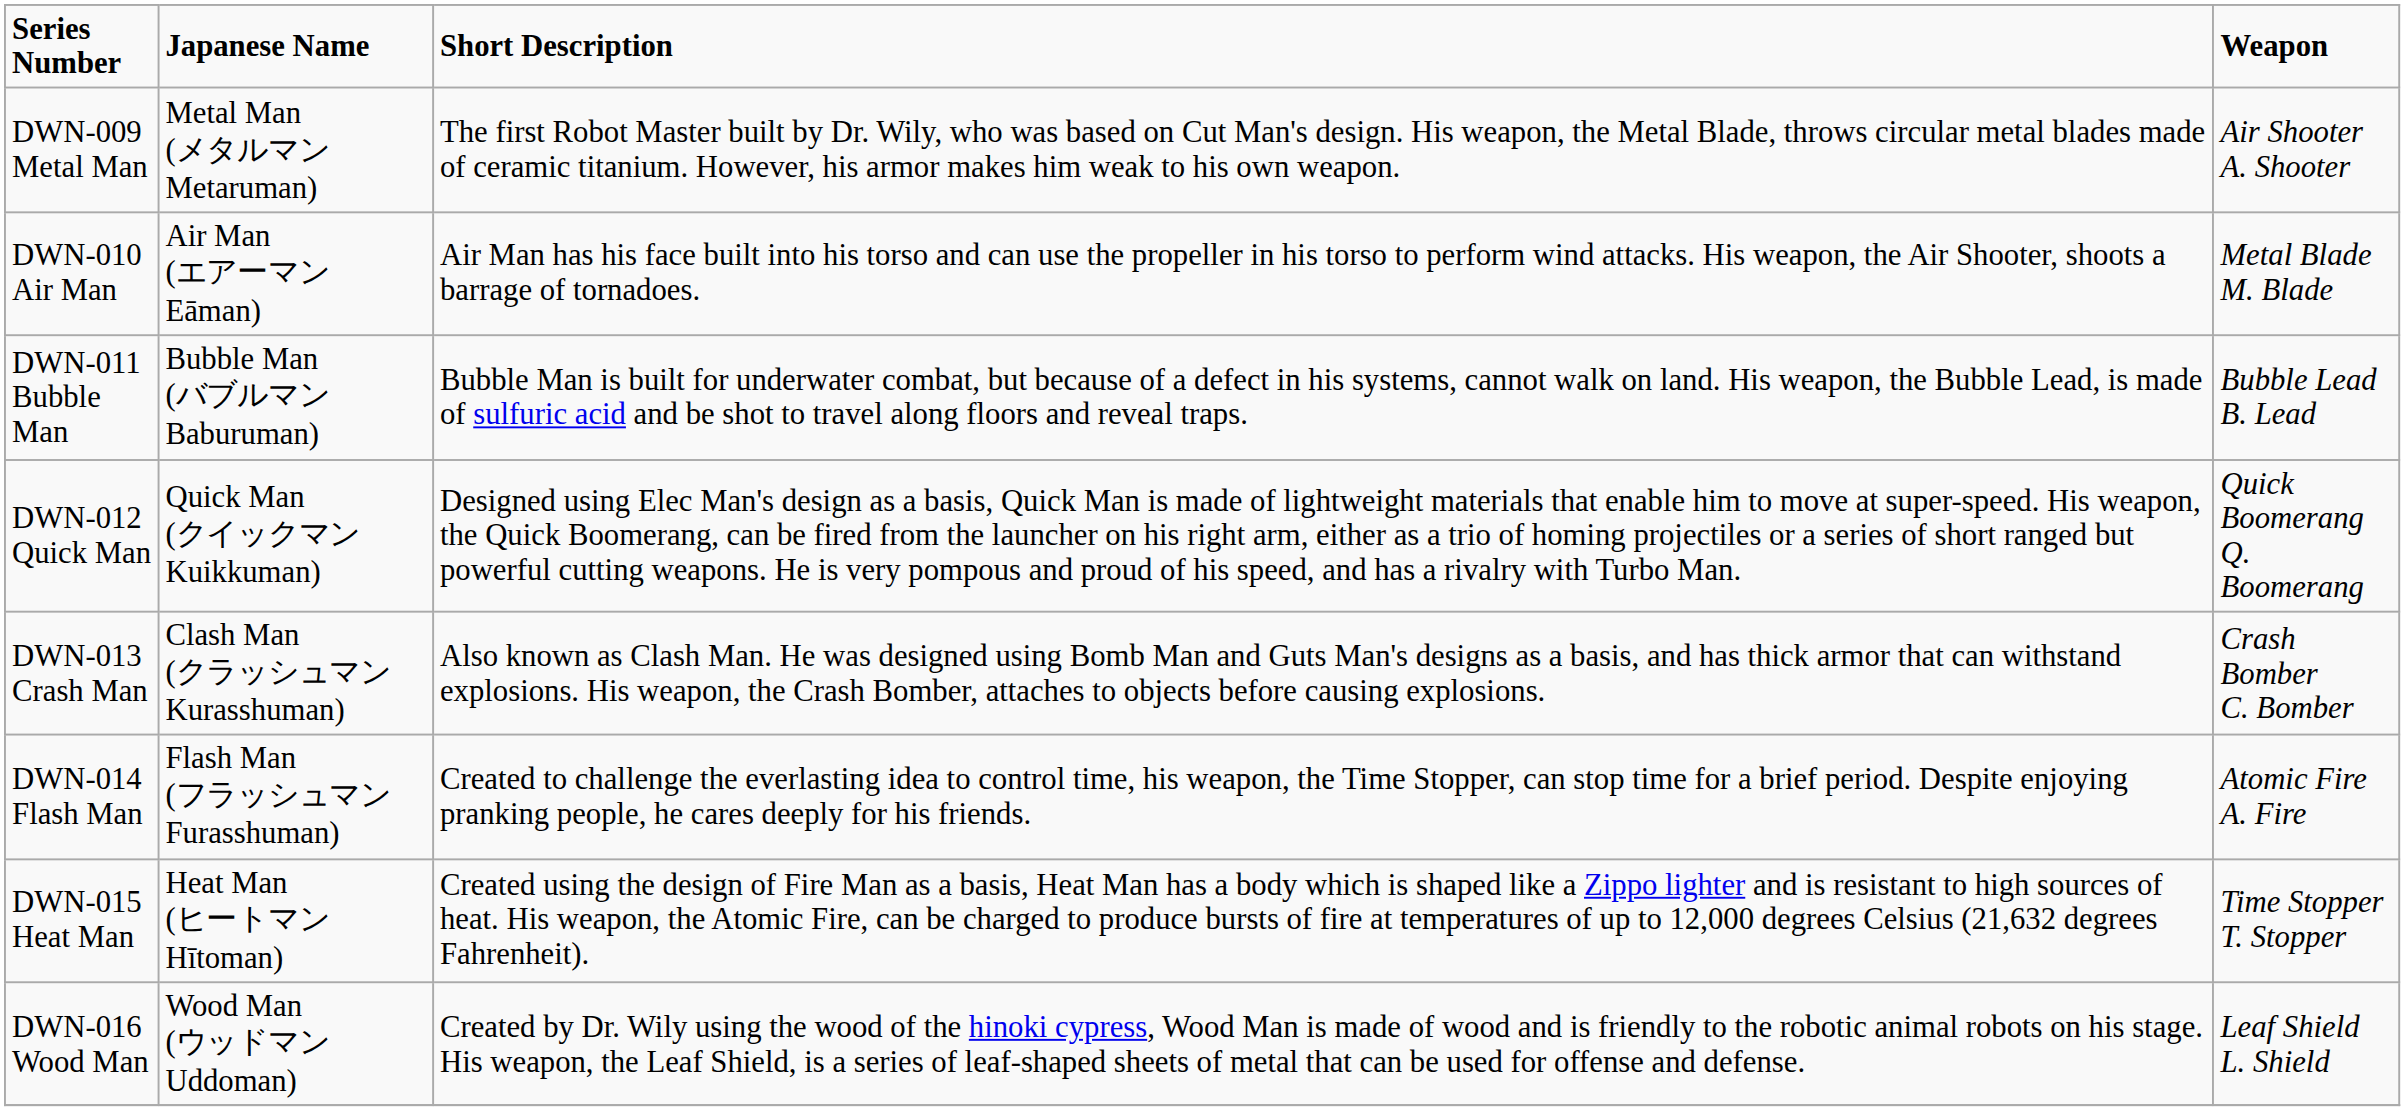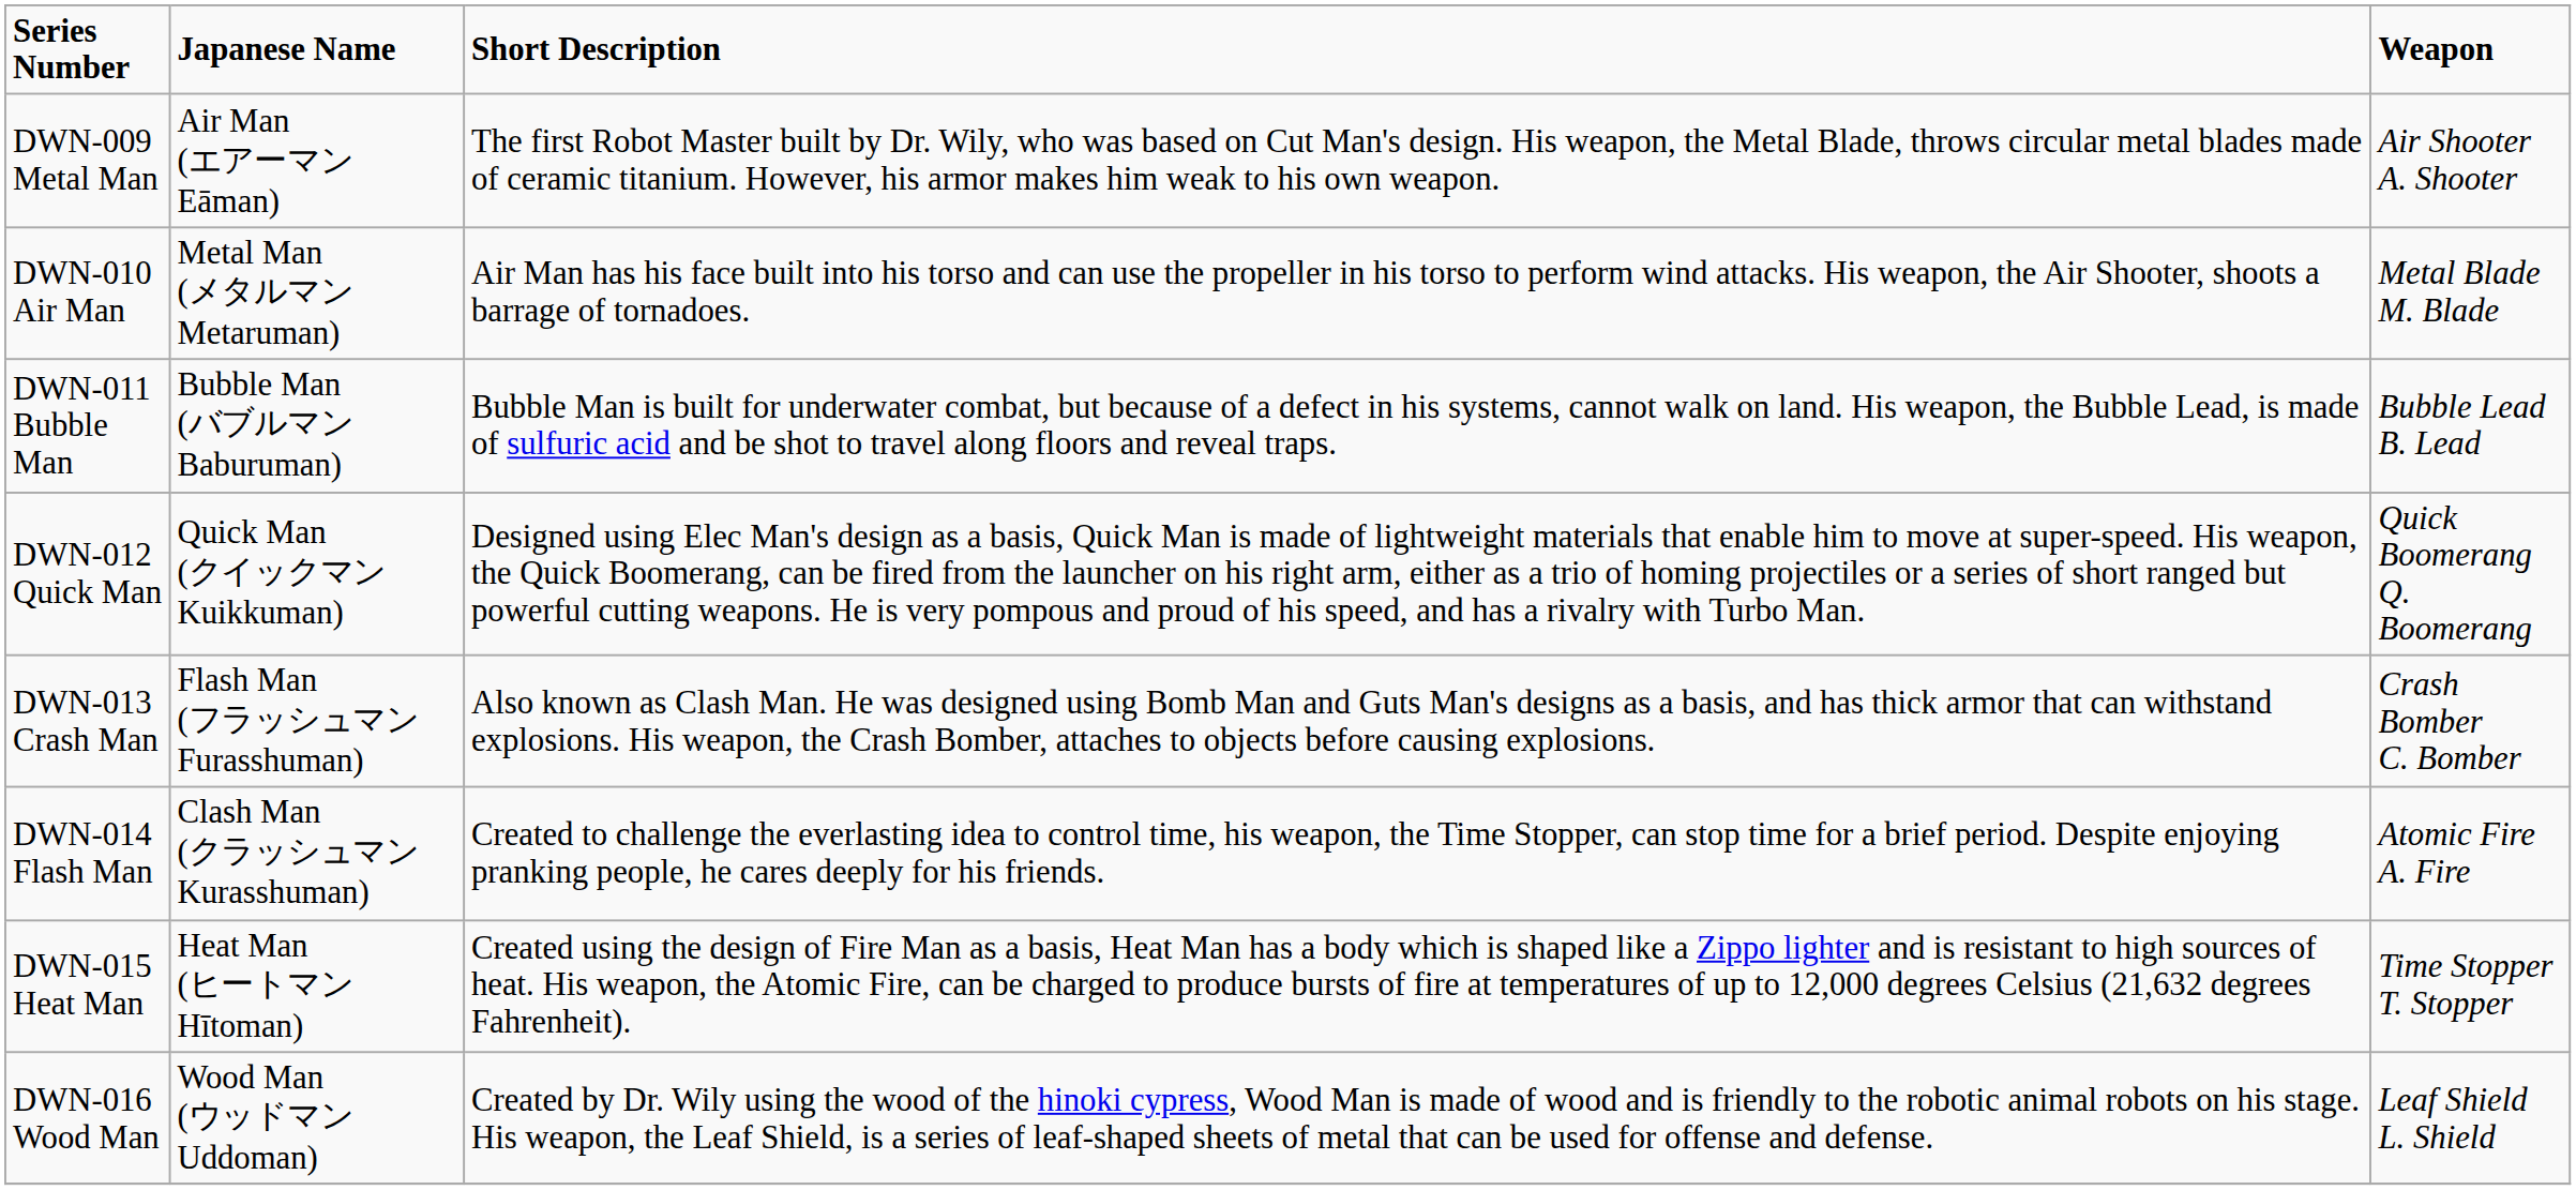DWN-009 Metal Man | Japanese Name: Metal Man (メタルマン Metaruman) -> Air Man (エアーマン Eāman)
DWN-010 Air Man | Japanese Name: Air Man (エアーマン Eāman) -> Metal Man (メタルマン Metaruman)
DWN-013 Crash Man | Japanese Name: Clash Man (クラッシュマン Kurasshuman) -> Flash Man (フラッシュマン Furasshuman)
DWN-014 Flash Man | Japanese Name: Flash Man (フラッシュマン Furasshuman) -> Clash Man (クラッシュマン Kurasshuman)
